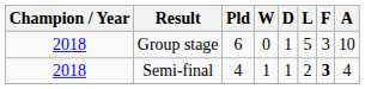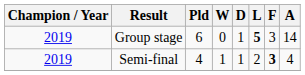Group stage | Champion / Year: 2018 -> 2019
Group stage | L: normal -> bold
Group stage | A: 10 -> 14
Semi-final | Champion / Year: 2018 -> 2019
